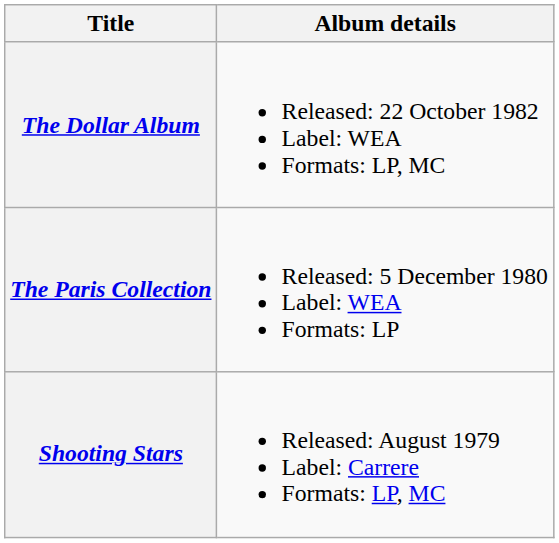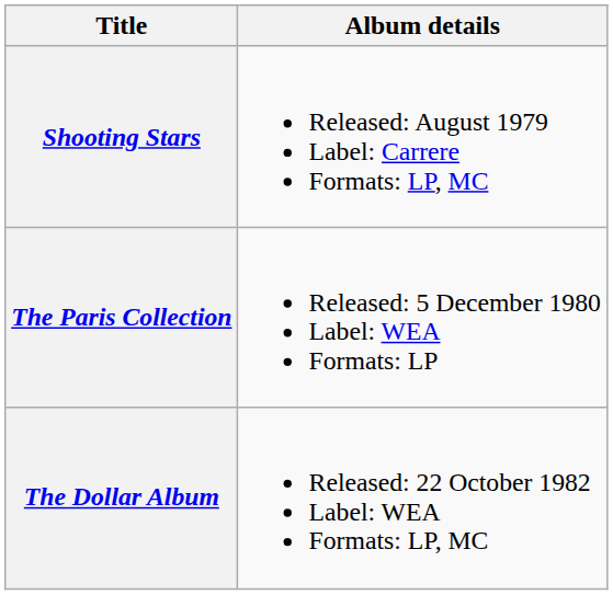rows swapped: Shooting Stars <-> The Dollar Album
